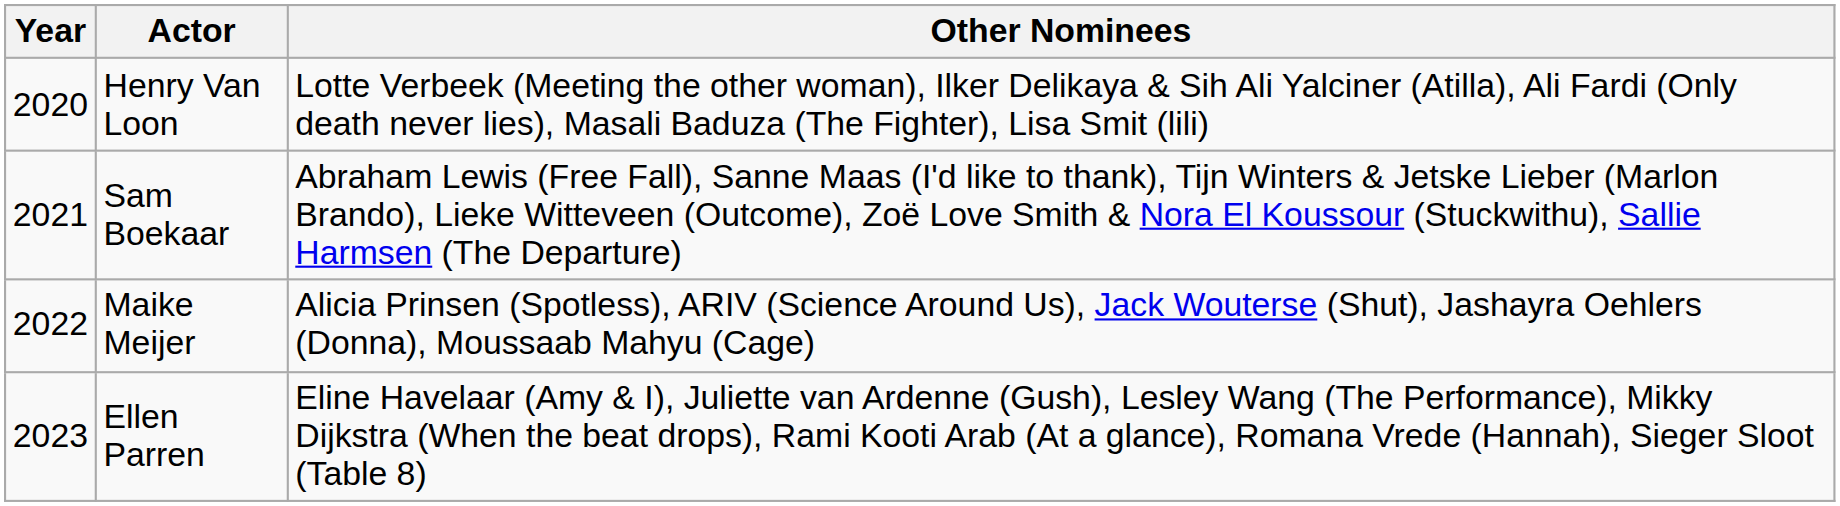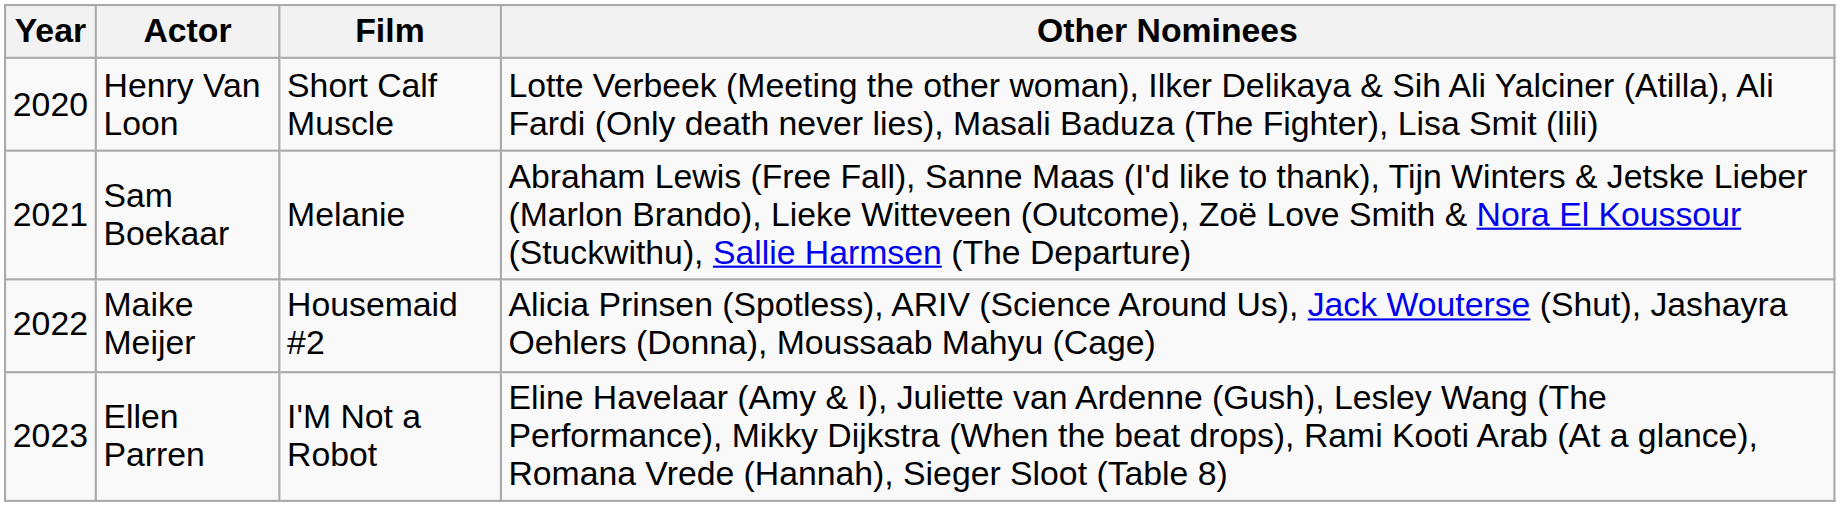+ column: Film | Short Calf Muscle | Melanie | Housemaid #2 | I'M Not a Robot
